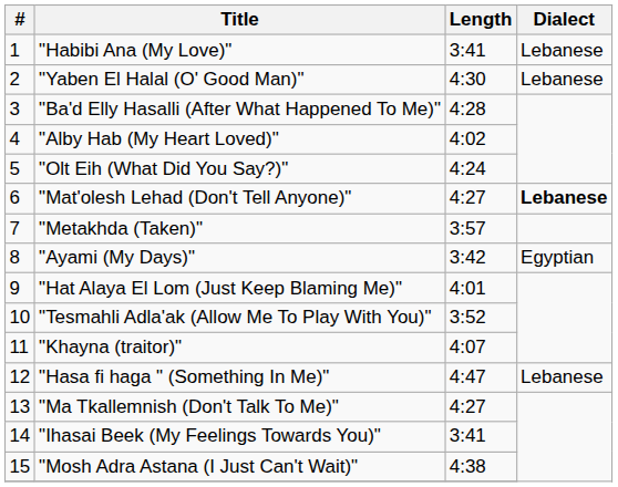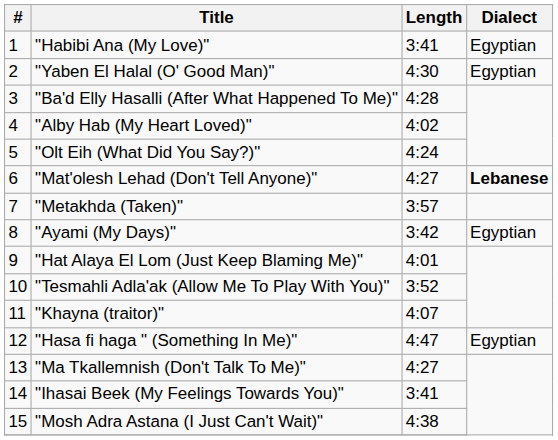"Habibi Ana (My Love)" | Dialect: Lebanese -> Egyptian
"Yaben El Halal (O' Good Man)" | Dialect: Lebanese -> Egyptian
"Hasa fi haga " (Something In Me)" | Dialect: Lebanese -> Egyptian
